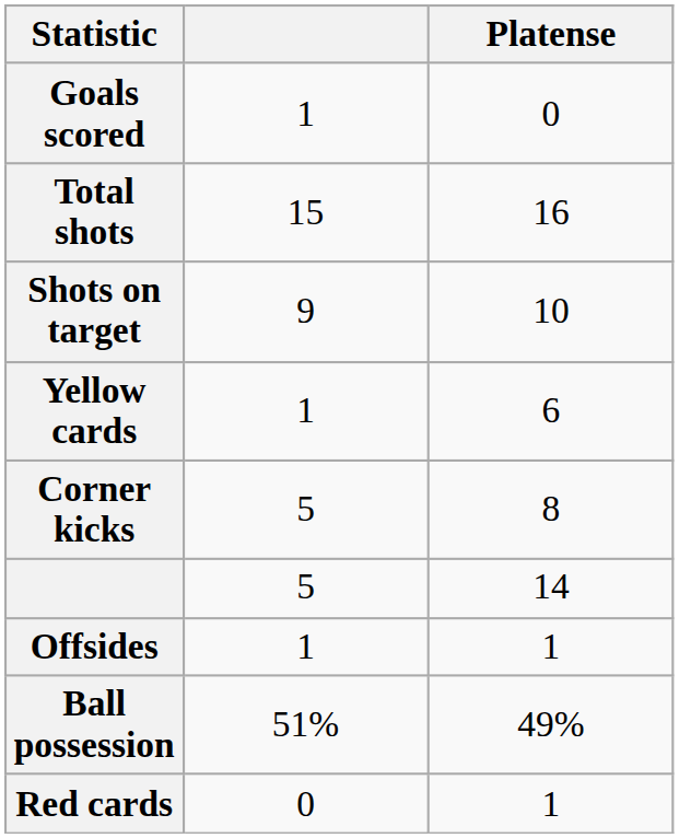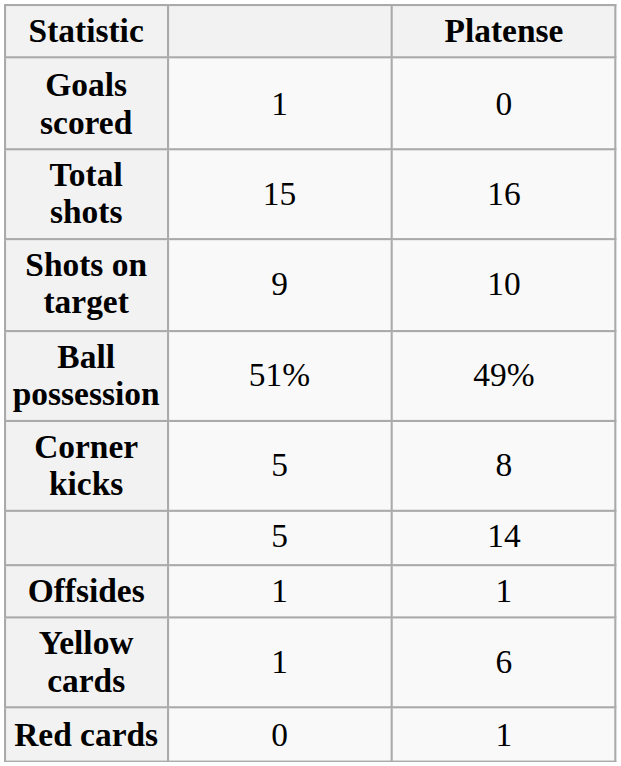rows swapped: Ball possession <-> Yellow cards
